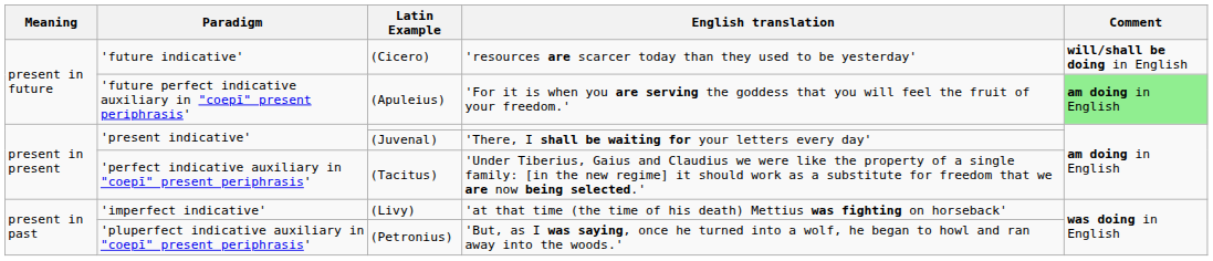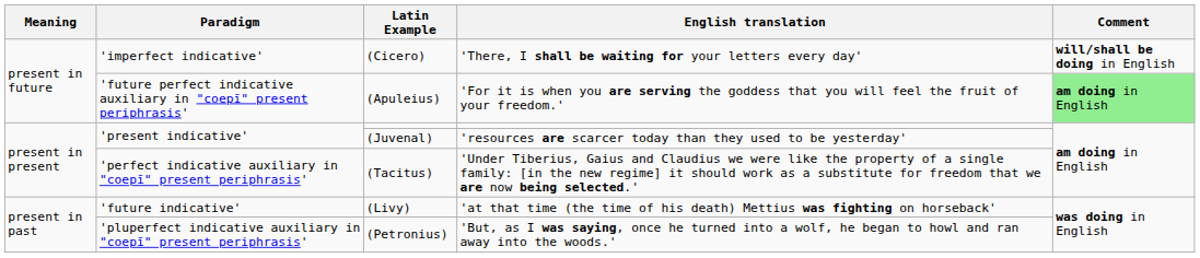(Cicero) | Paradigm: 'future indicative' -> 'imperfect indicative'
(Cicero) | English translation: 'resources are scarcer today than they used to be yesterday' -> 'There, I shall be waiting for your letters every day'
(Juvenal) | English translation: 'There, I shall be waiting for your letters every day' -> 'resources are scarcer today than they used to be yesterday'
(Livy) | Paradigm: 'imperfect indicative' -> 'future indicative'
